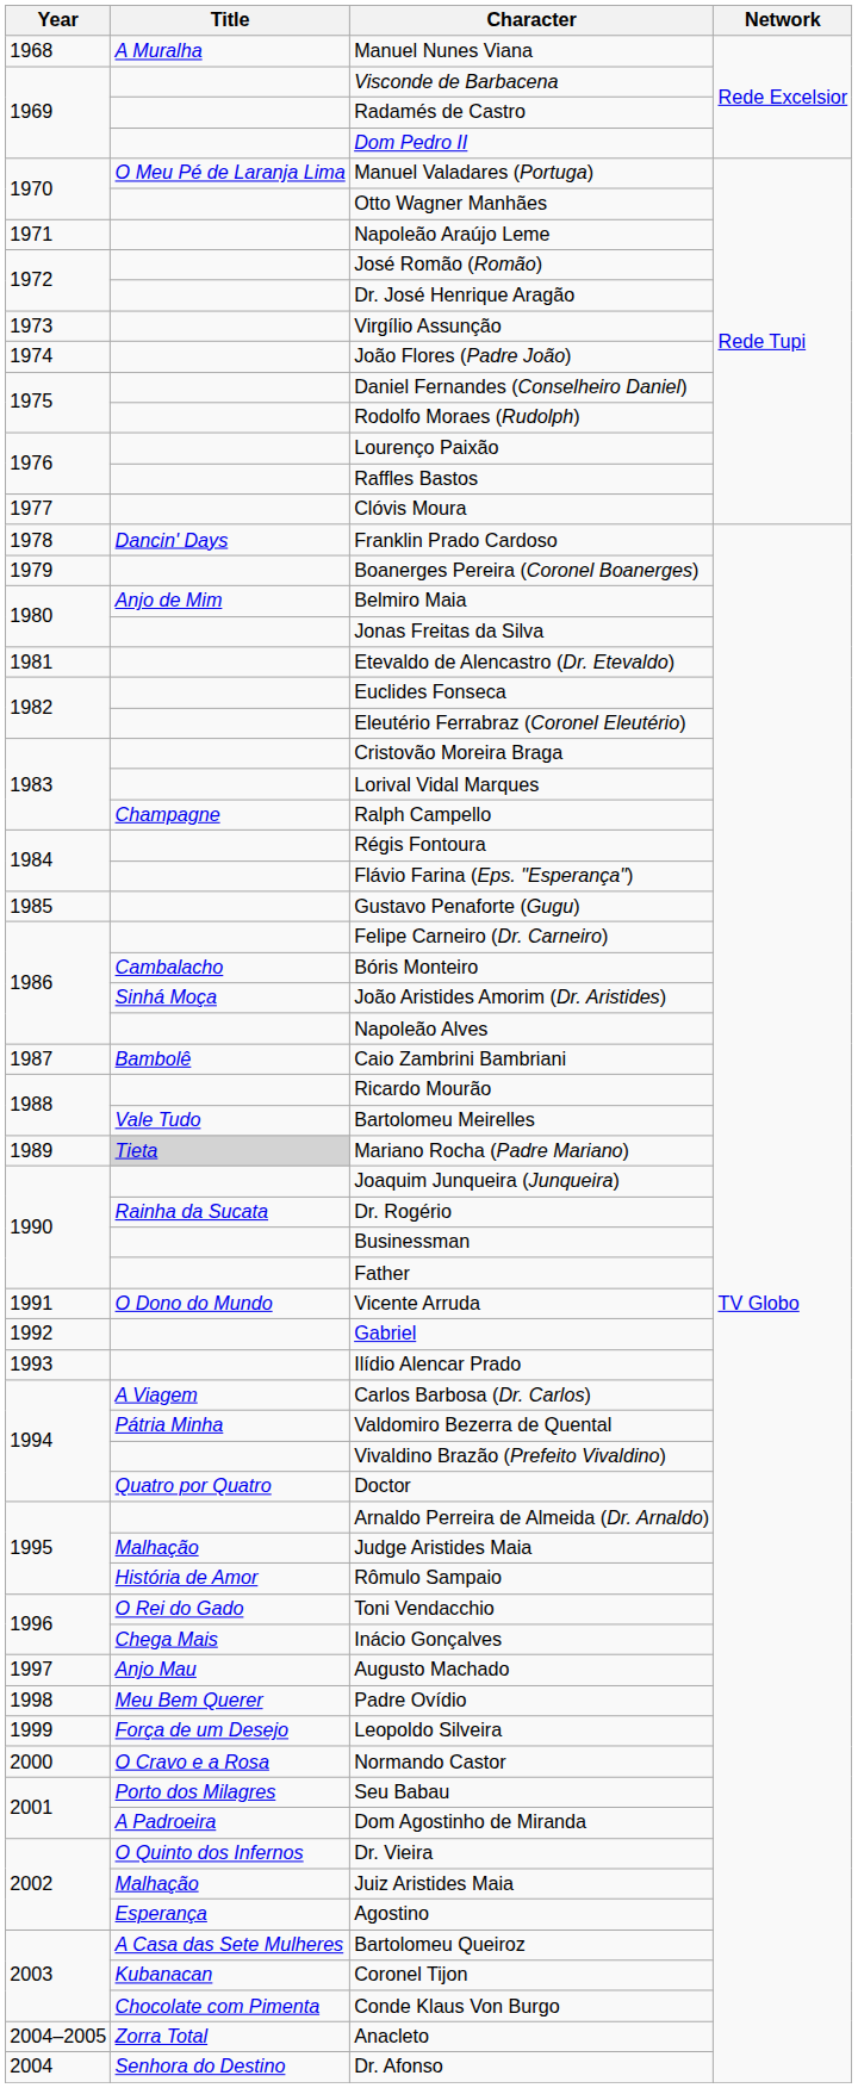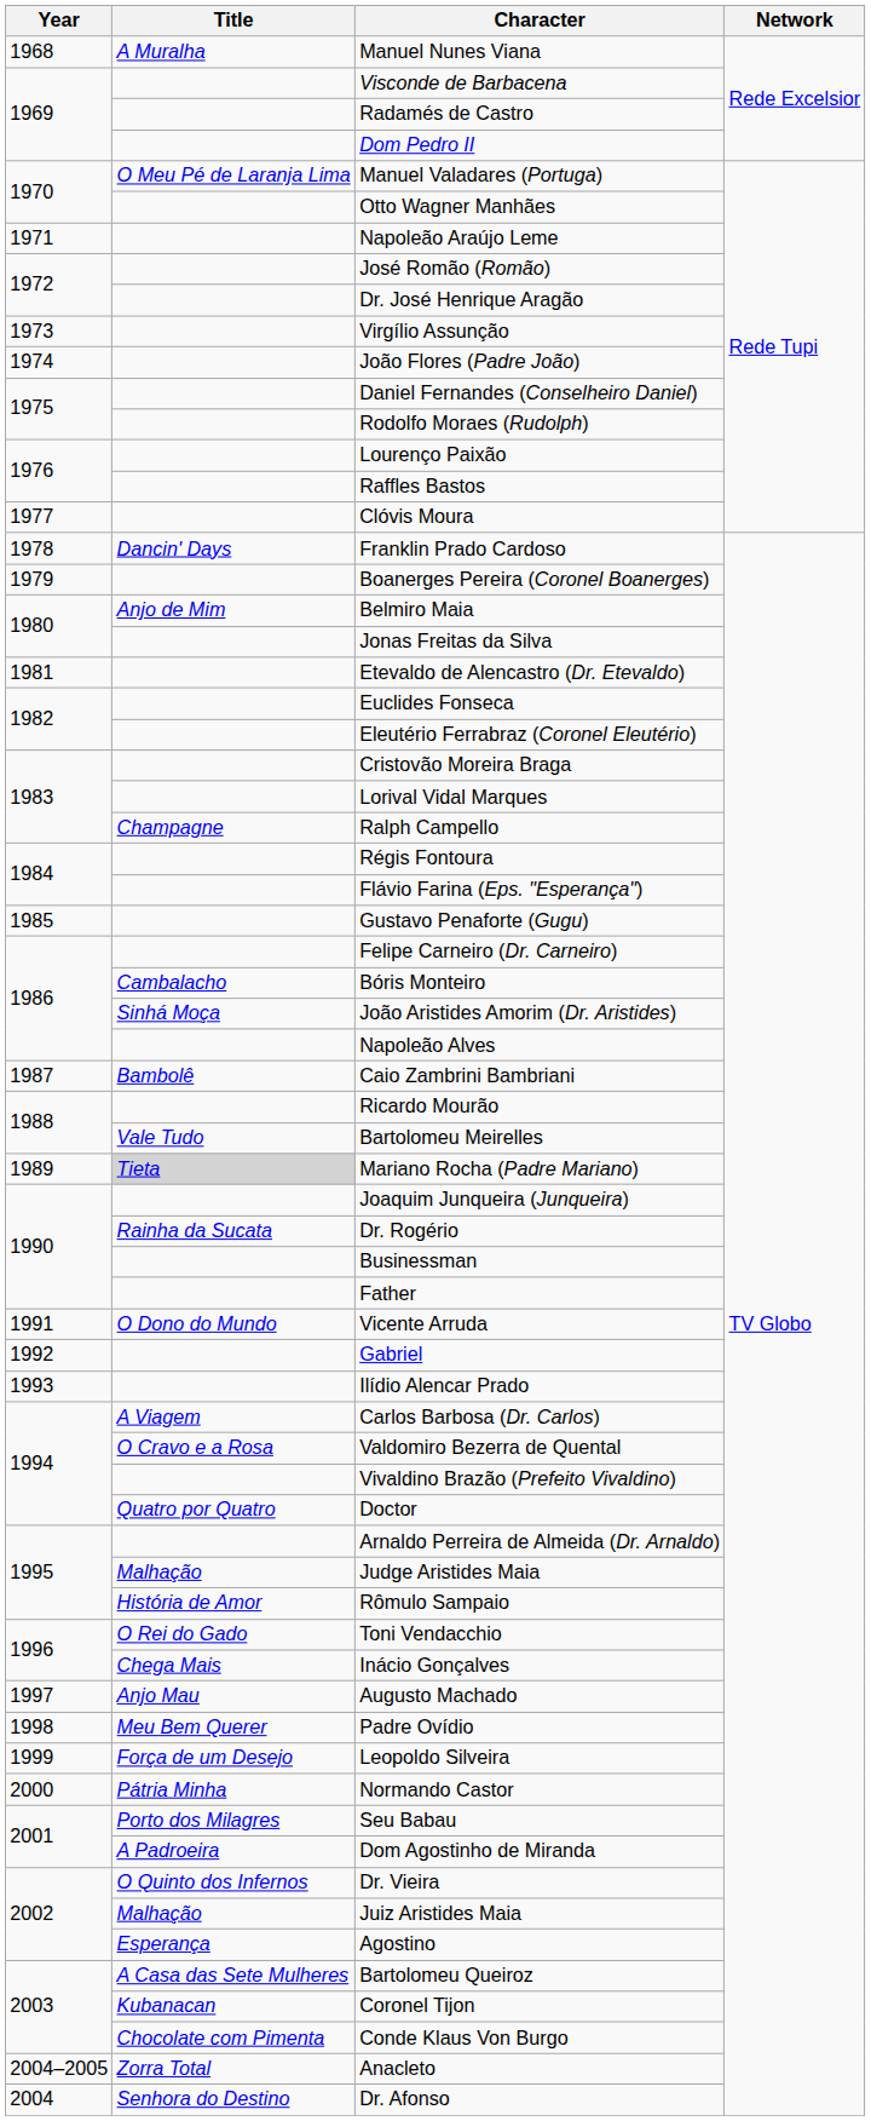Valdomiro Bezerra de Quental | Title: Pátria Minha -> O Cravo e a Rosa
Normando Castor | Title: O Cravo e a Rosa -> Pátria Minha
